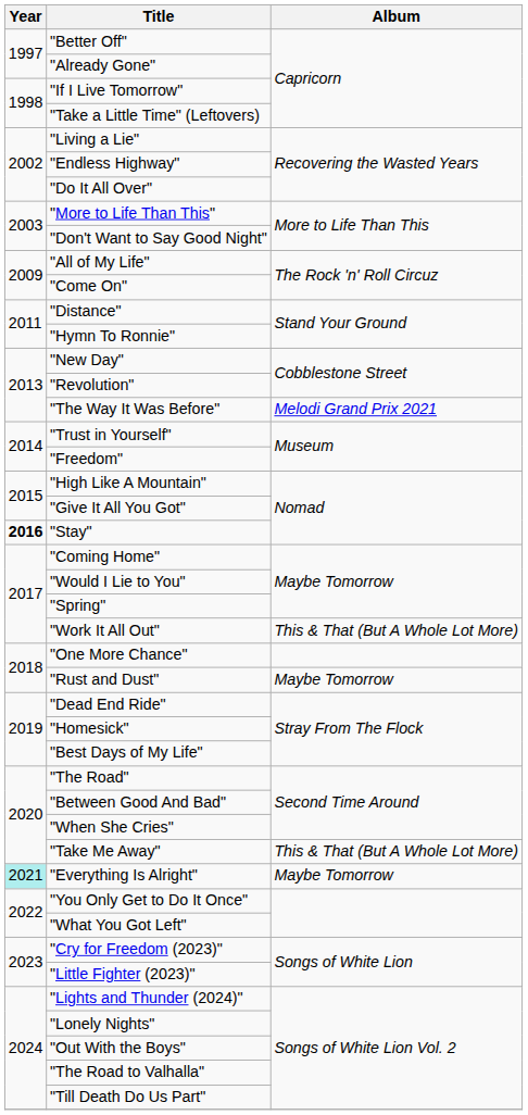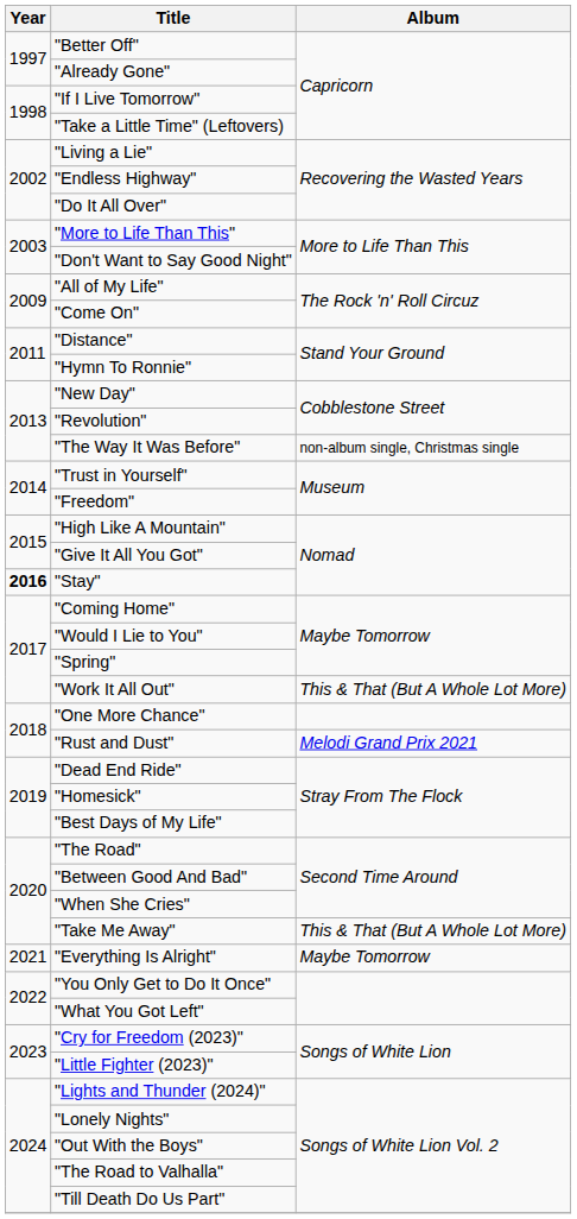"The Way It Was Before" | Album: Melodi Grand Prix 2021 -> non-album single, Christmas single
"Rust and Dust" | Album: Maybe Tomorrow -> Melodi Grand Prix 2021
"Everything Is Alright" | Year: paleturquoise background -> no background
